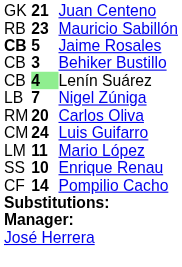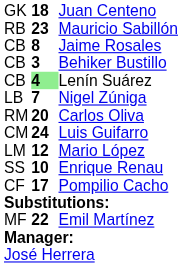Juan Centeno | column 2: 21 -> 18
Jaime Rosales | column 1: bold -> normal
Jaime Rosales | column 2: 5 -> 8
Mario López | column 2: 11 -> 12
Pompilio Cacho | column 2: 14 -> 17
+ row: MF | 22 | Emil Martínez
